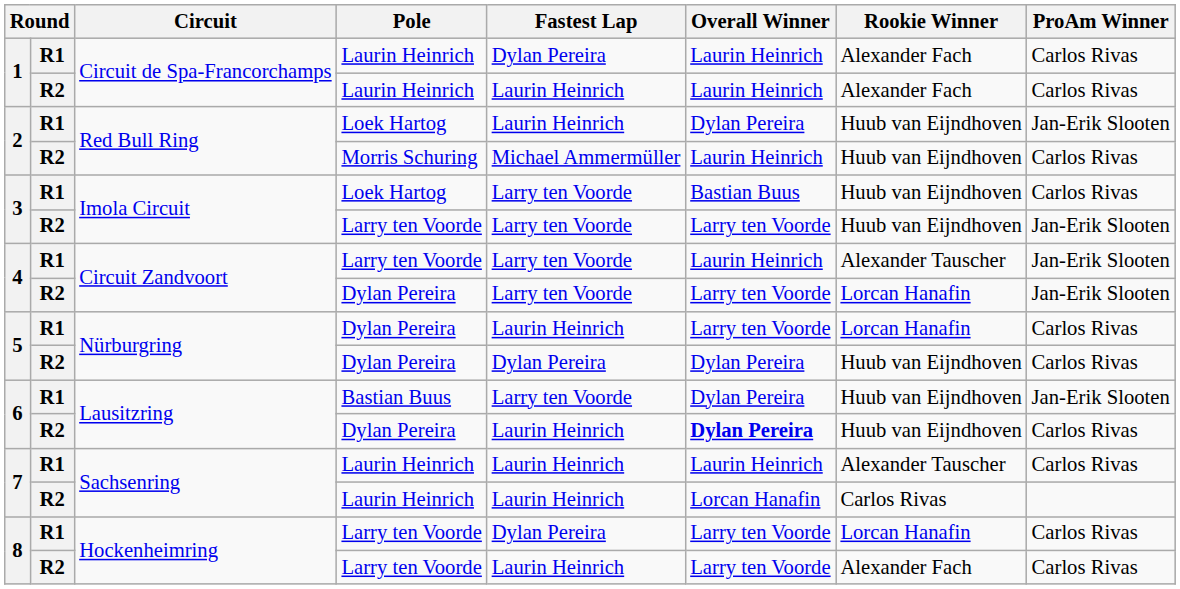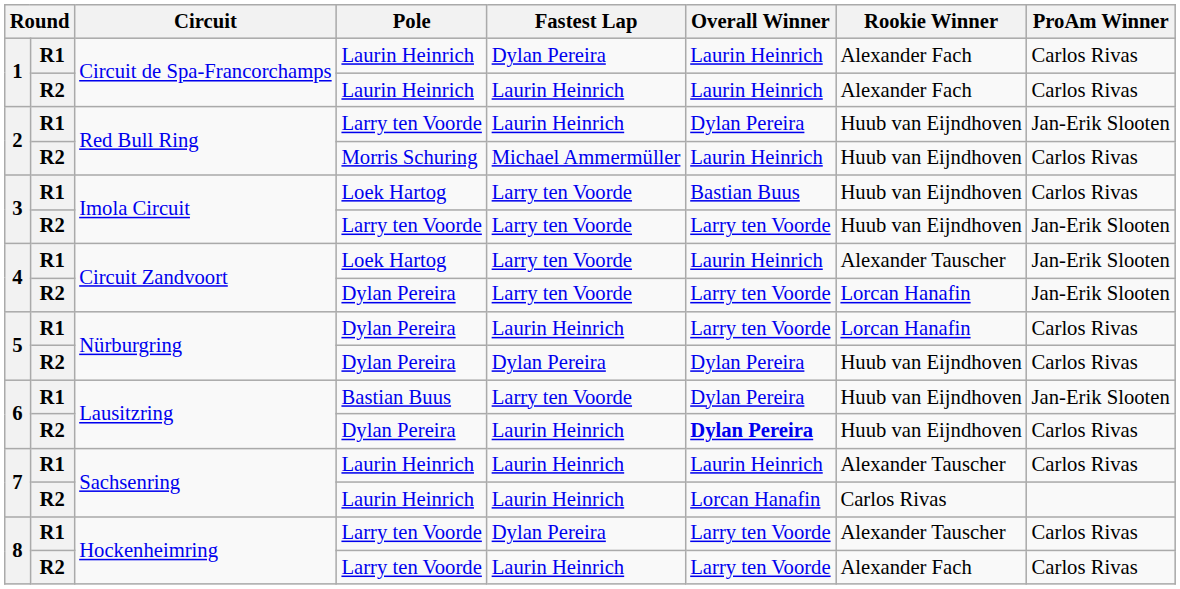2 / R1 | Pole: Loek Hartog -> Larry ten Voorde
4 / R1 | Pole: Larry ten Voorde -> Loek Hartog
8 / R1 | Rookie Winner: Lorcan Hanafin -> Alexander Tauscher
